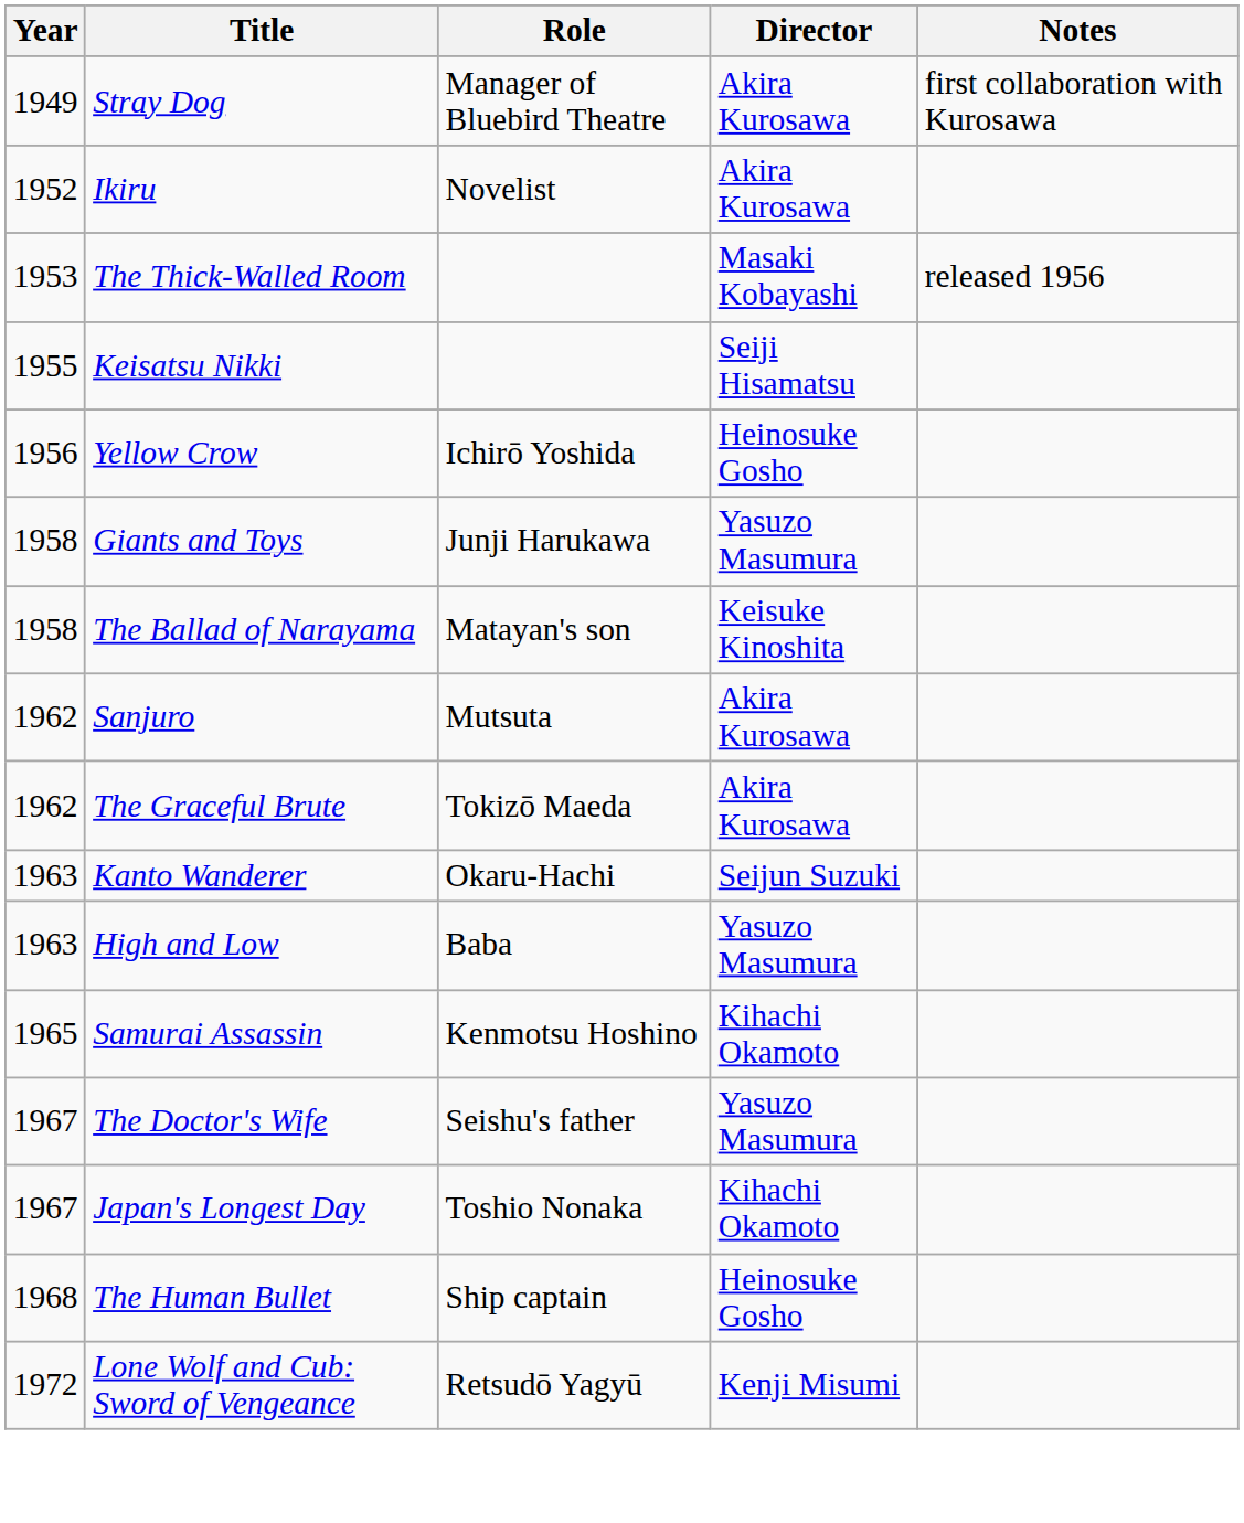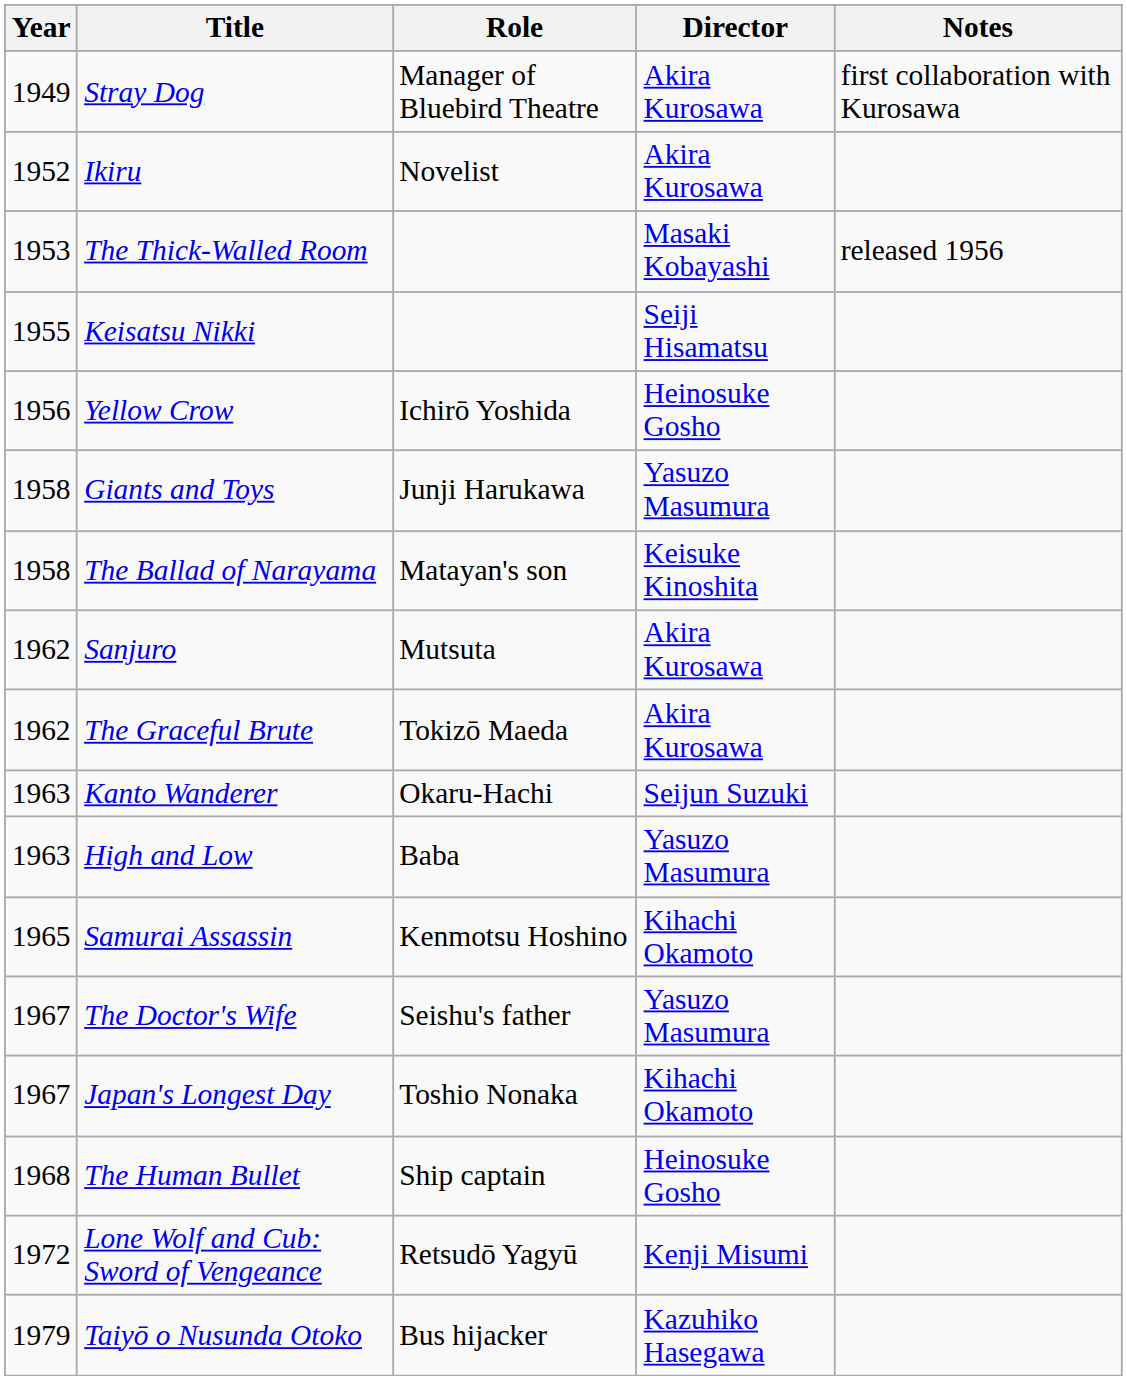+ row: 1979 | Taiyō o Nusunda Otoko | Bus hijacker | Kazuhiko Hasegawa
